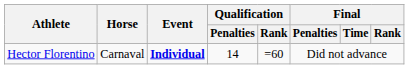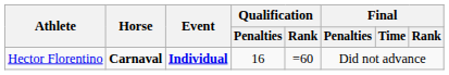Hector Florentino | Horse: normal -> bold
Hector Florentino | Qualification / Penalties: 14 -> 16
